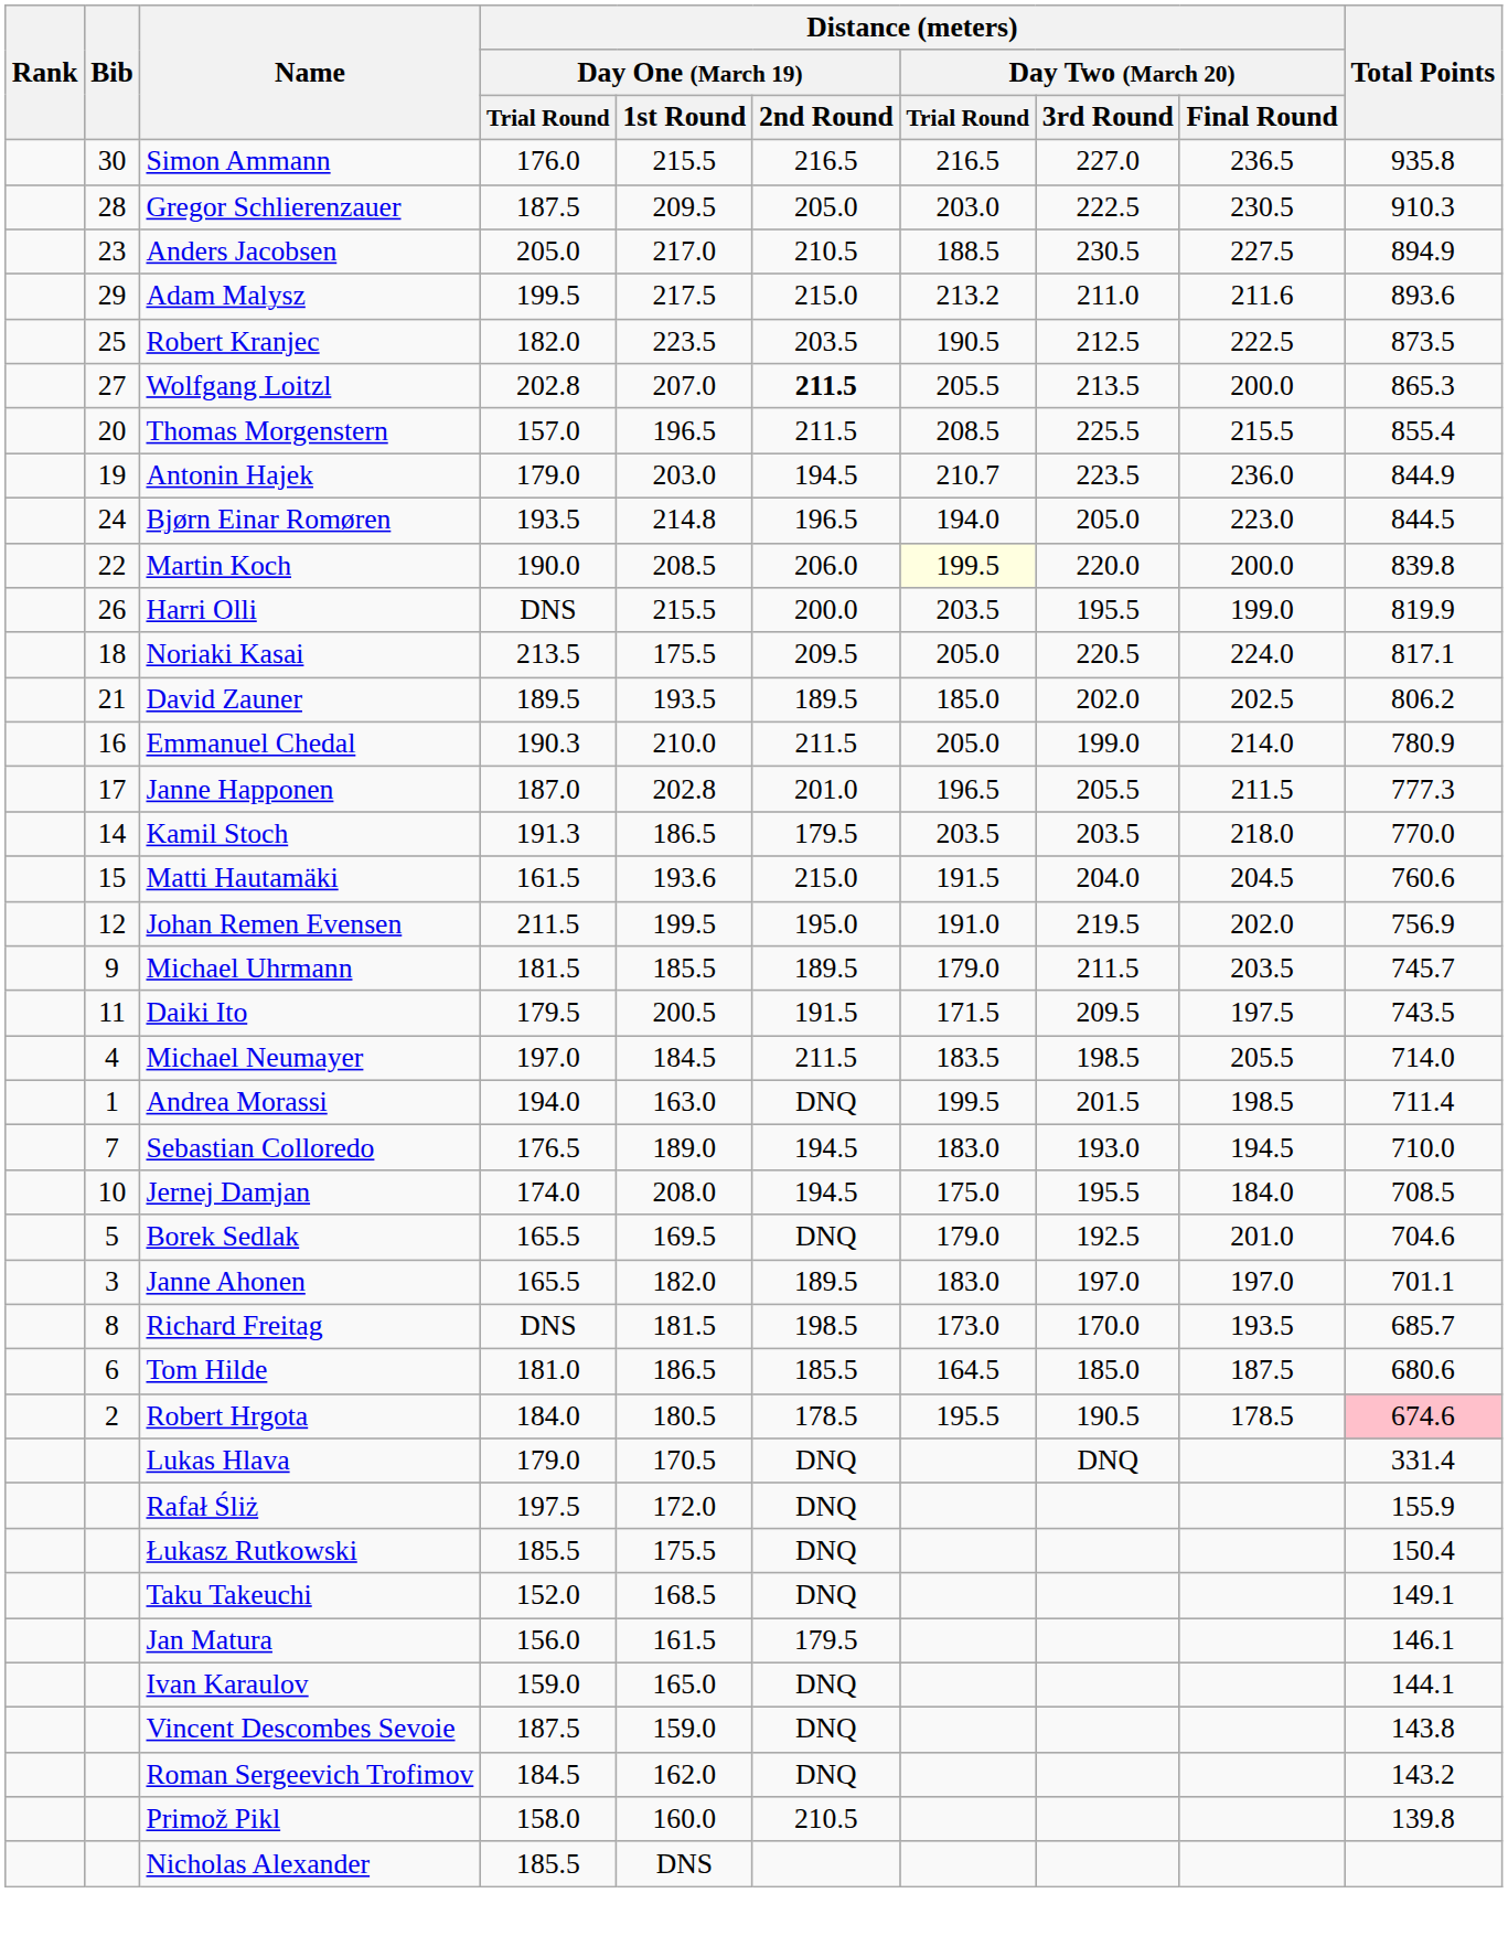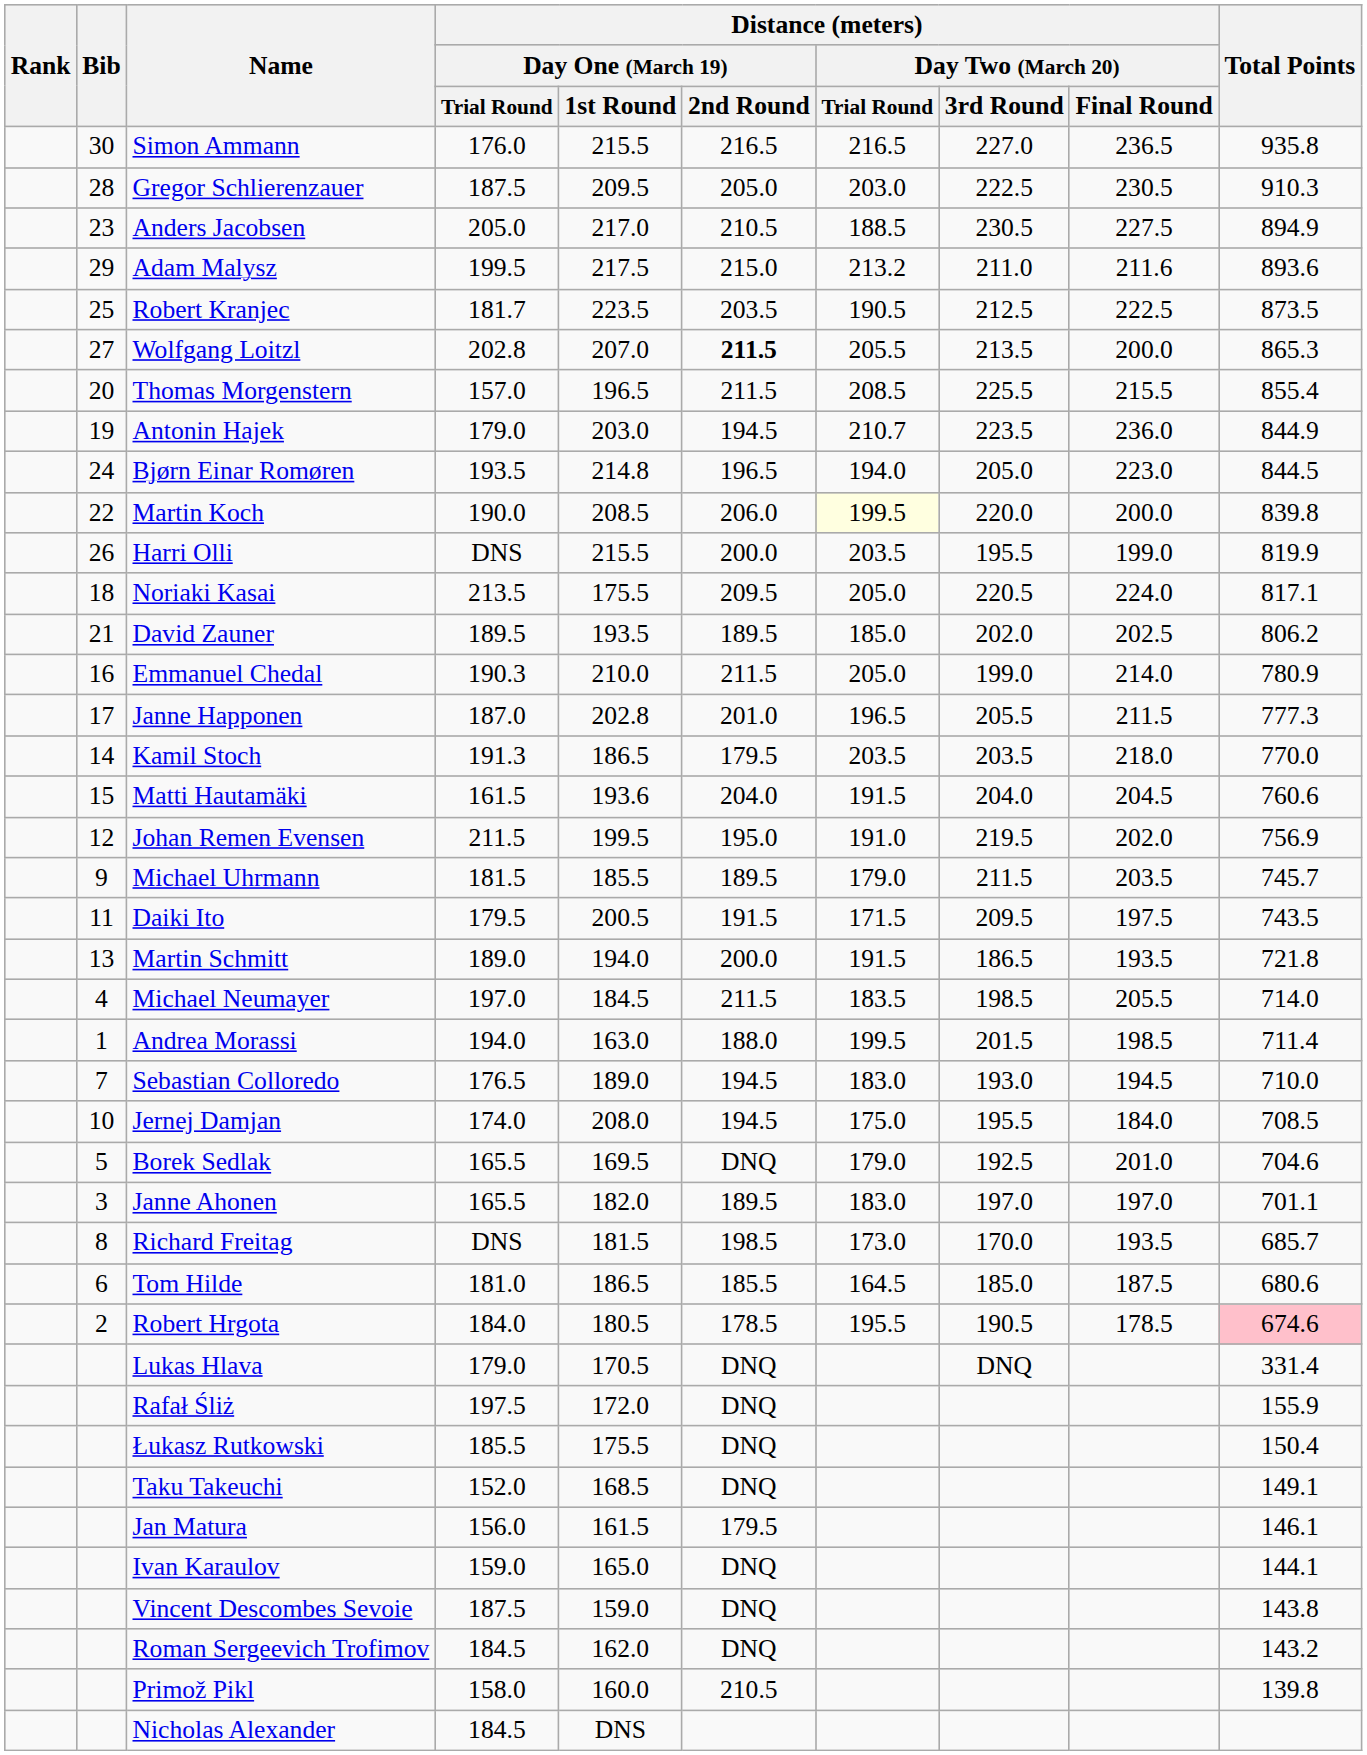Robert Kranjec | Distance (meters) / Day One (March 19) / Trial Round: 182.0 -> 181.7
Matti Hautamäki | Distance (meters) / Day One (March 19) / 2nd Round: 215.0 -> 204.0
+ row: 13 | Martin Schmitt | 189.0 | 194.0 | 200.0 | 191.5 | 186.5 | 193.5 | 721.8
Andrea Morassi | Distance (meters) / Day One (March 19) / 2nd Round: DNQ -> 188.0
Nicholas Alexander | Distance (meters) / Day One (March 19) / Trial Round: 185.5 -> 184.5
